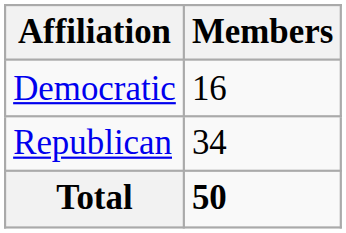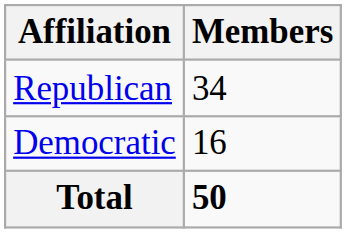rows swapped: Republican <-> Democratic
